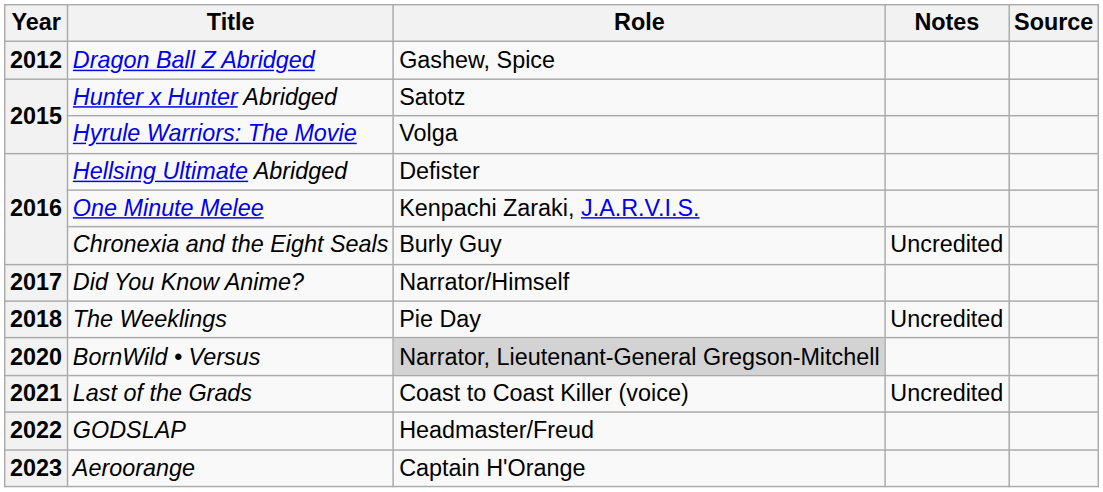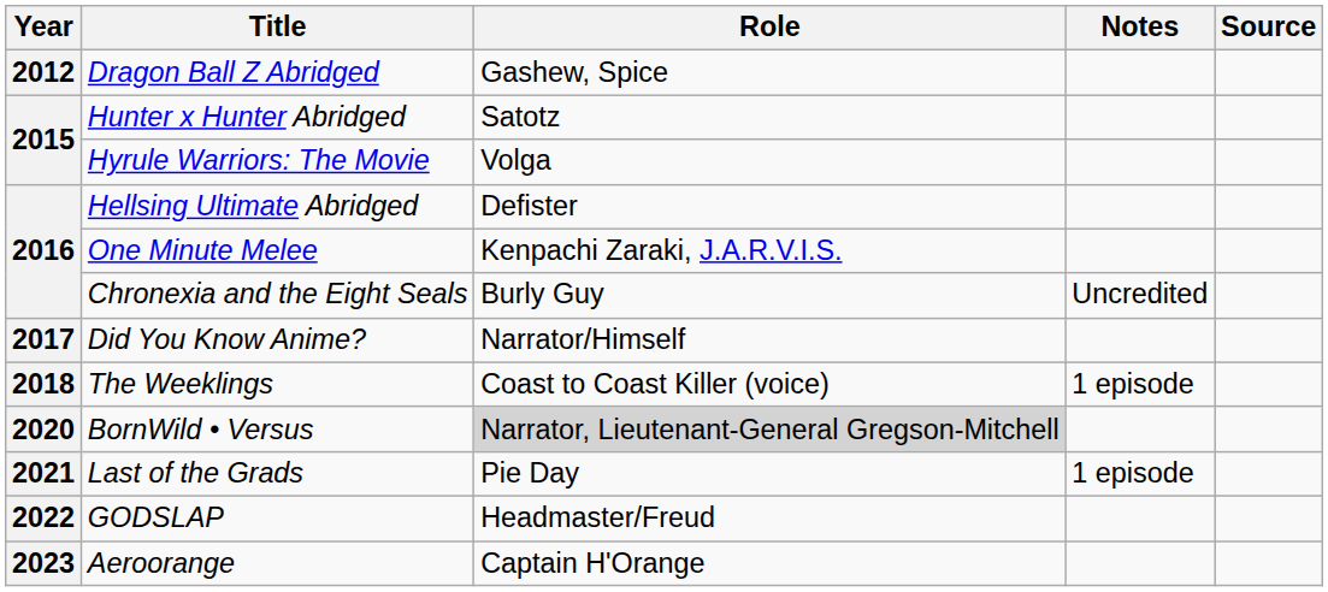The Weeklings | Role: Pie Day -> Coast to Coast Killer (voice)
The Weeklings | Notes: Uncredited -> 1 episode
Last of the Grads | Role: Coast to Coast Killer (voice) -> Pie Day
Last of the Grads | Notes: Uncredited -> 1 episode
